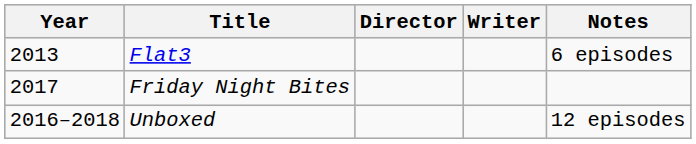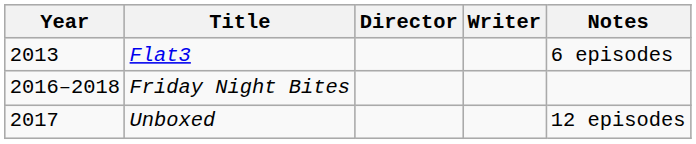Friday Night Bites | Year: 2017 -> 2016–2018
Unboxed | Year: 2016–2018 -> 2017
